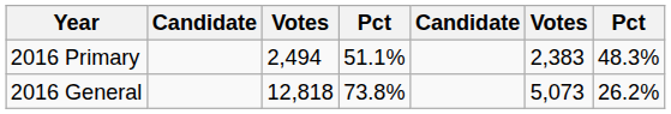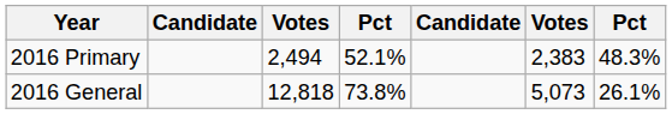2016 Primary | column 4: 51.1% -> 52.1%
2016 General | column 7: 26.2% -> 26.1%
